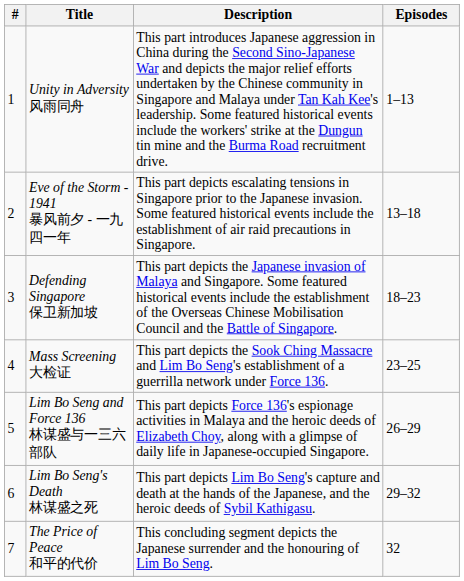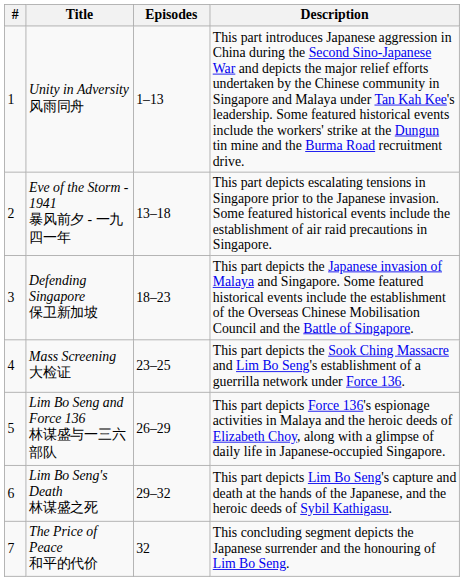columns swapped: Episodes <-> Description
